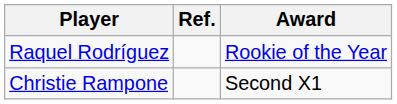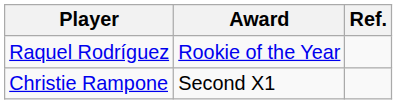columns swapped: Award <-> Ref.
